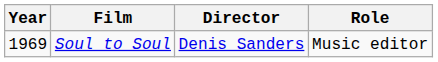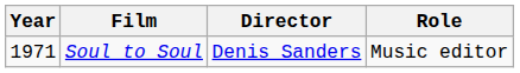Soul to Soul | Year: 1969 -> 1971
